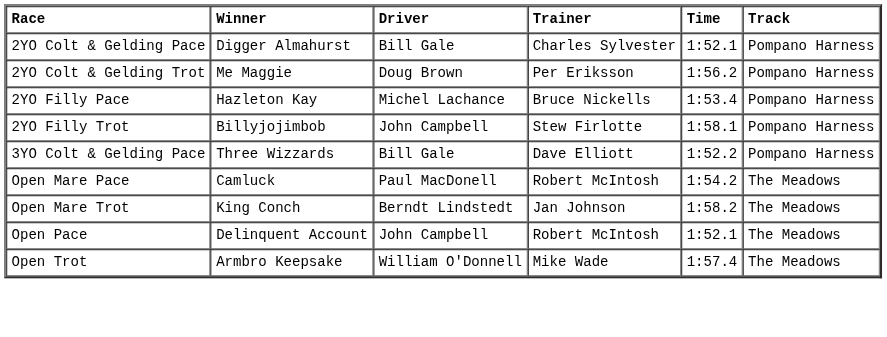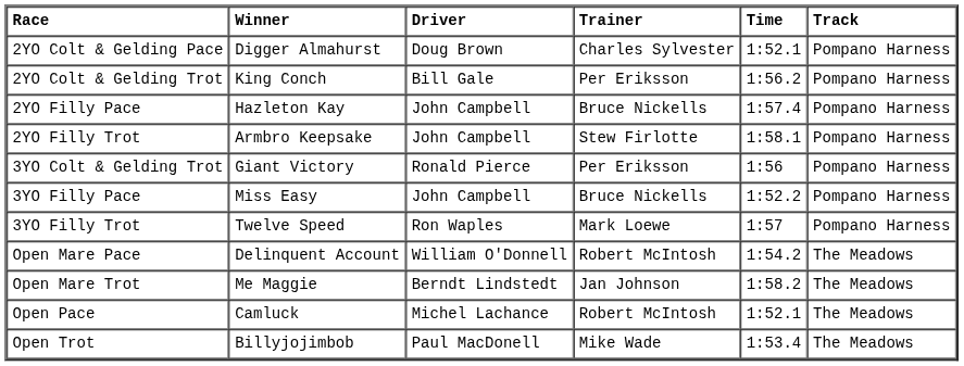2YO Colt & Gelding Pace | Driver: Bill Gale -> Doug Brown
2YO Colt & Gelding Trot | Winner: Me Maggie -> King Conch
2YO Colt & Gelding Trot | Driver: Doug Brown -> Bill Gale
2YO Filly Pace | Driver: Michel Lachance -> John Campbell
2YO Filly Pace | Time: 1:53.4 -> 1:57.4
2YO Filly Trot | Winner: Billyjojimbob -> Armbro Keepsake
- row: 3YO Colt & Gelding Pace | Three Wizzards | Bill Gale | Dave Elliott | 1:52.2 | Pompano Harness
+ row: 3YO Colt & Gelding Trot | Giant Victory | Ronald Pierce | Per Eriksson | 1:56 | Pompano Harness
+ row: 3YO Filly Pace | Miss Easy | John Campbell | Bruce Nickells | 1:52.2 | Pompano Harness
+ row: 3YO Filly Trot | Twelve Speed | Ron Waples | Mark Loewe | 1:57 | Pompano Harness
Open Mare Pace | Winner: Camluck -> Delinquent Account
Open Mare Pace | Driver: Paul MacDonell -> William O'Donnell
Open Mare Trot | Winner: King Conch -> Me Maggie
Open Pace | Winner: Delinquent Account -> Camluck
Open Pace | Driver: John Campbell -> Michel Lachance
Open Trot | Winner: Armbro Keepsake -> Billyjojimbob
Open Trot | Driver: William O'Donnell -> Paul MacDonell
Open Trot | Time: 1:57.4 -> 1:53.4
